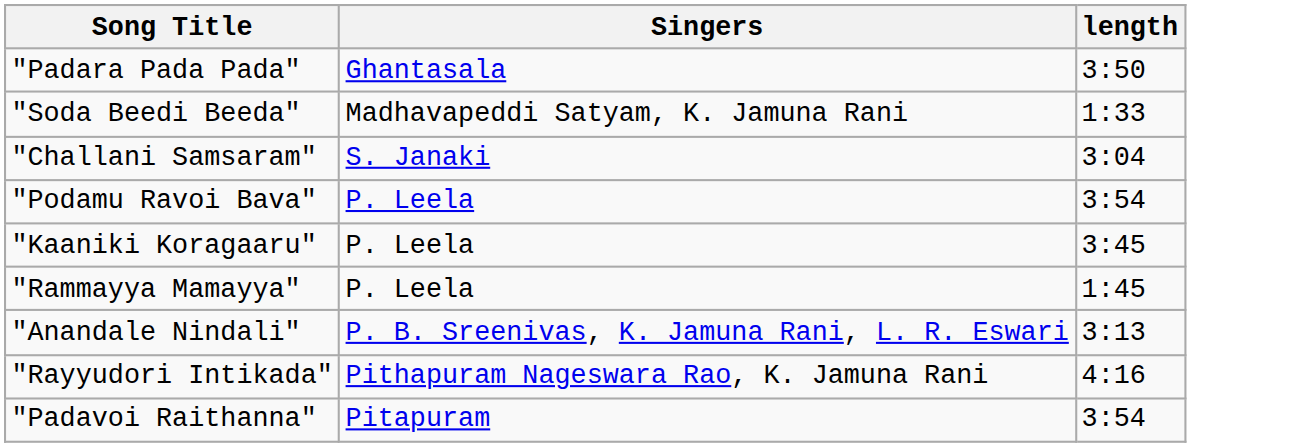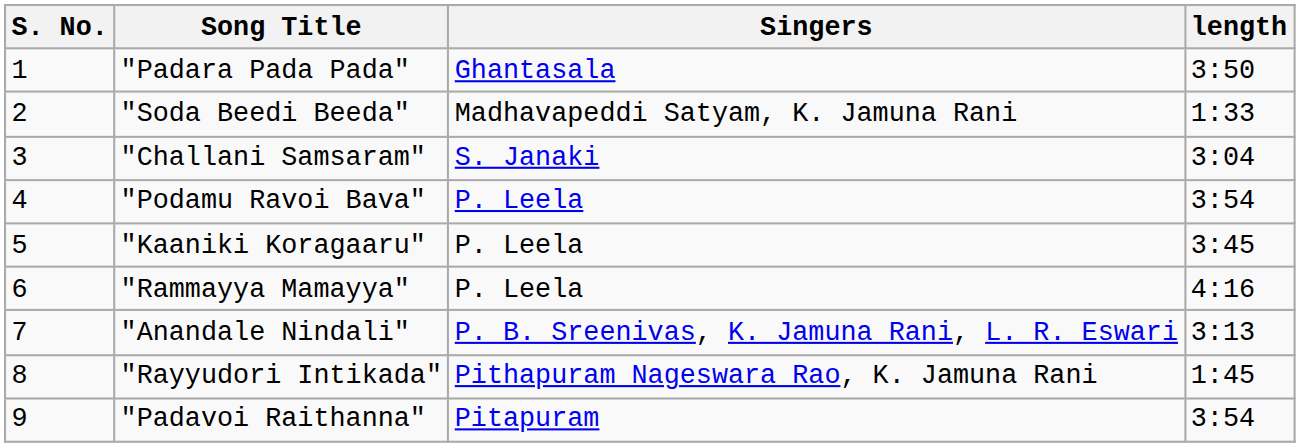+ column: S. No. | 1 | 2 | 3 | 4 | 5 | 6 | 7 | 8 | 9
"Rammayya Mamayya" | length: 1:45 -> 4:16
"Rayyudori Intikada" | length: 4:16 -> 1:45
